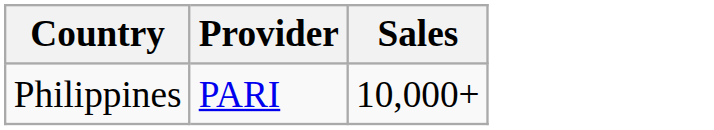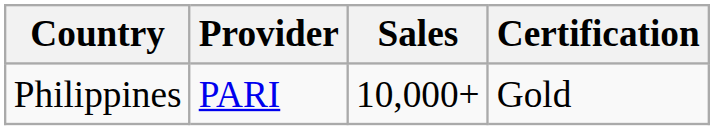+ column: Certification | Gold
